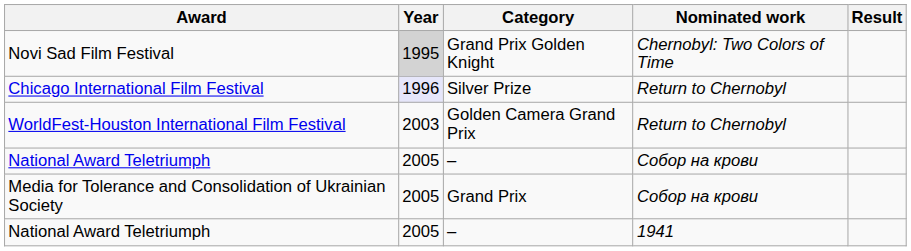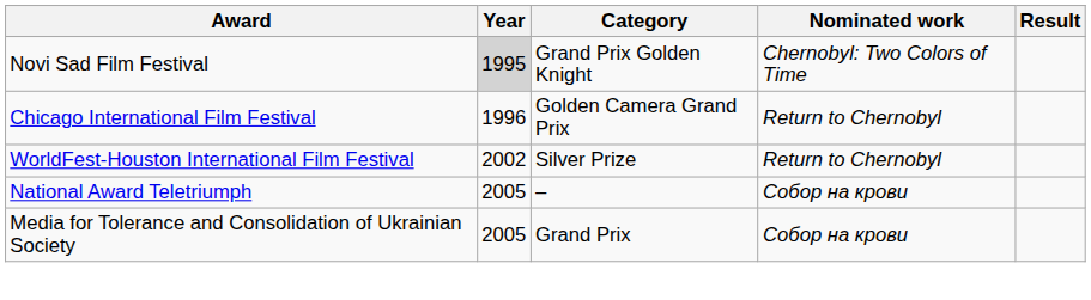Chicago International Film Festival | Year: lavender background -> no background
Chicago International Film Festival | Category: Silver Prize -> Golden Camera Grand Prix
WorldFest-Houston International Film Festival | Year: 2003 -> 2002
WorldFest-Houston International Film Festival | Category: Golden Camera Grand Prix -> Silver Prize
- row: National Award Teletriumph | 2005 | – | 1941
